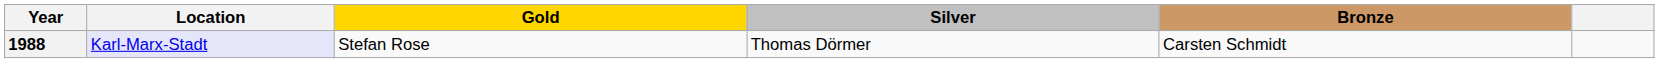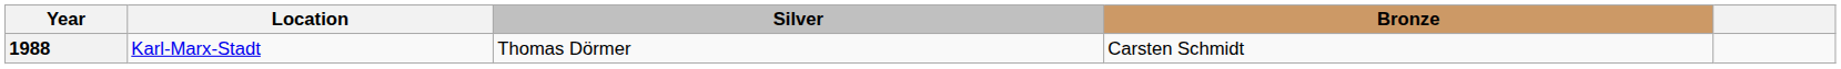- column: Gold | Stefan Rose
1988 | Location: lavender background -> no background
